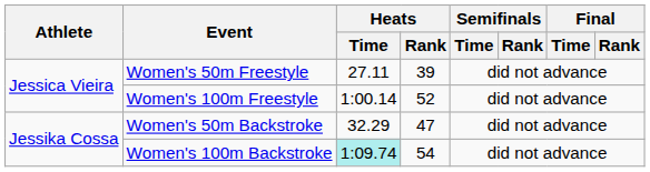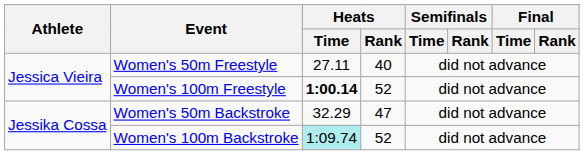Women's 50m Freestyle | Heats / Rank: 39 -> 40
Women's 100m Freestyle | Heats / Time: normal -> bold
Women's 100m Backstroke | Heats / Rank: 54 -> 52
